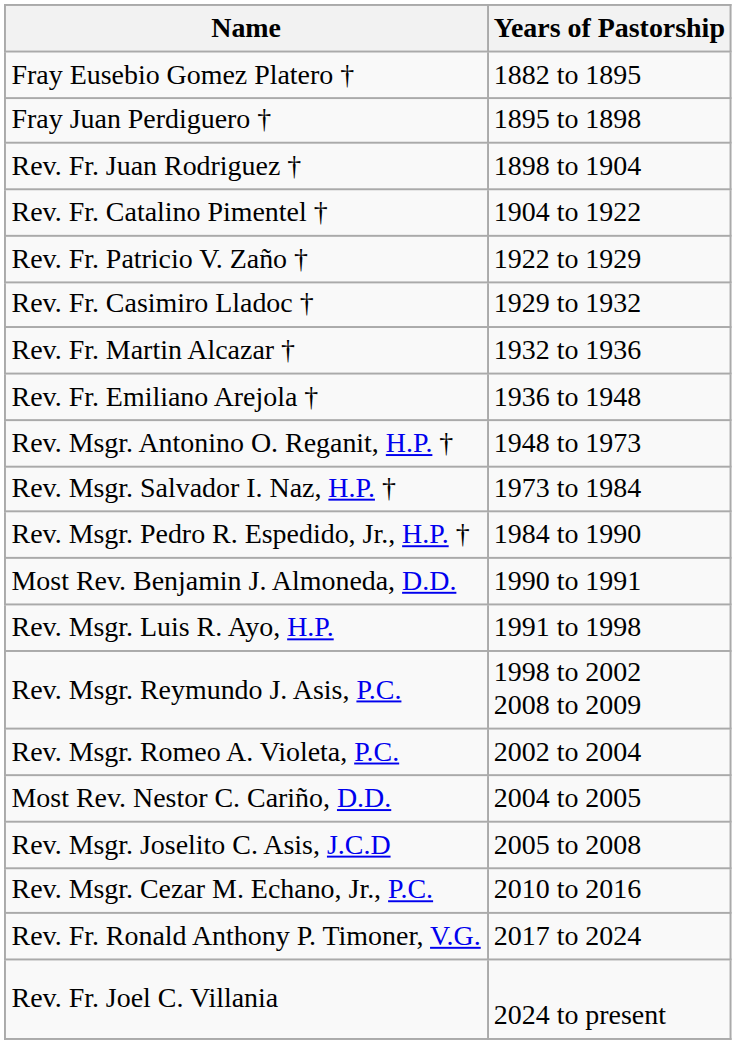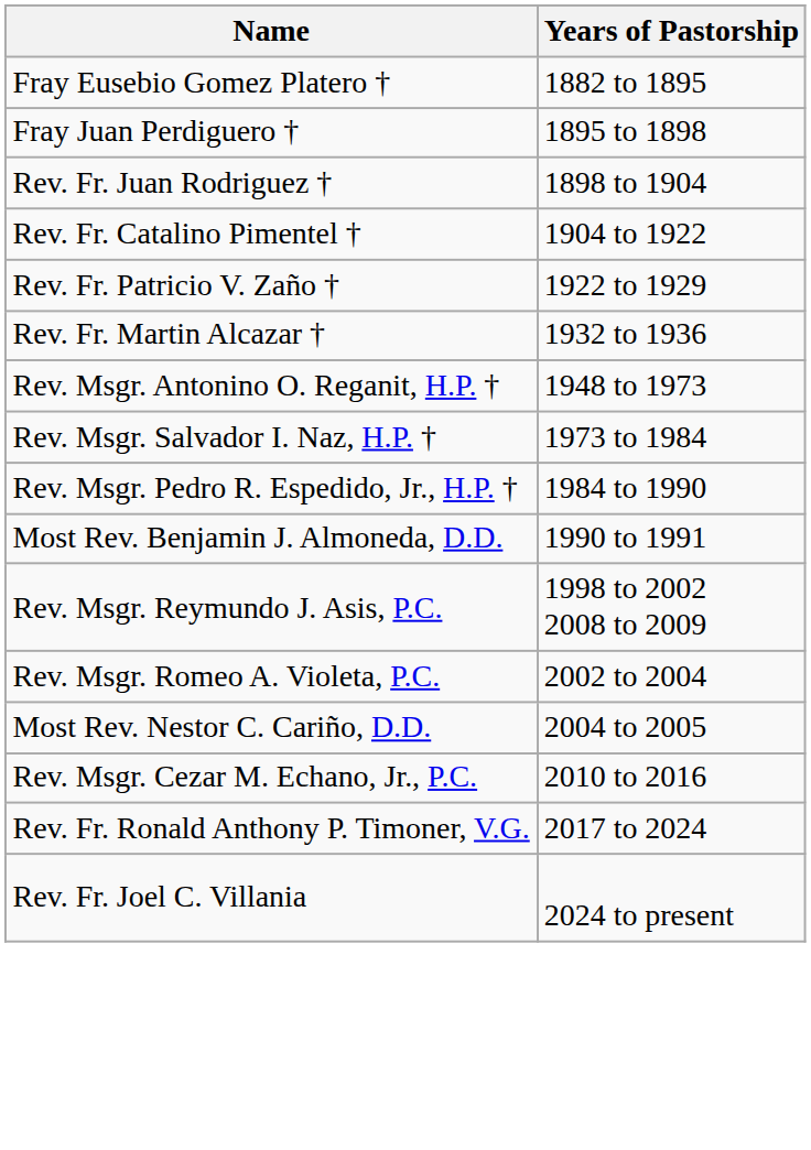- row: Rev. Fr. Casimiro Lladoc † | 1929 to 1932
- row: Rev. Fr. Emiliano Arejola † | 1936 to 1948
- row: Rev. Msgr. Luis R. Ayo, H.P. | 1991 to 1998
- row: Rev. Msgr. Joselito C. Asis, J.C.D | 2005 to 2008
